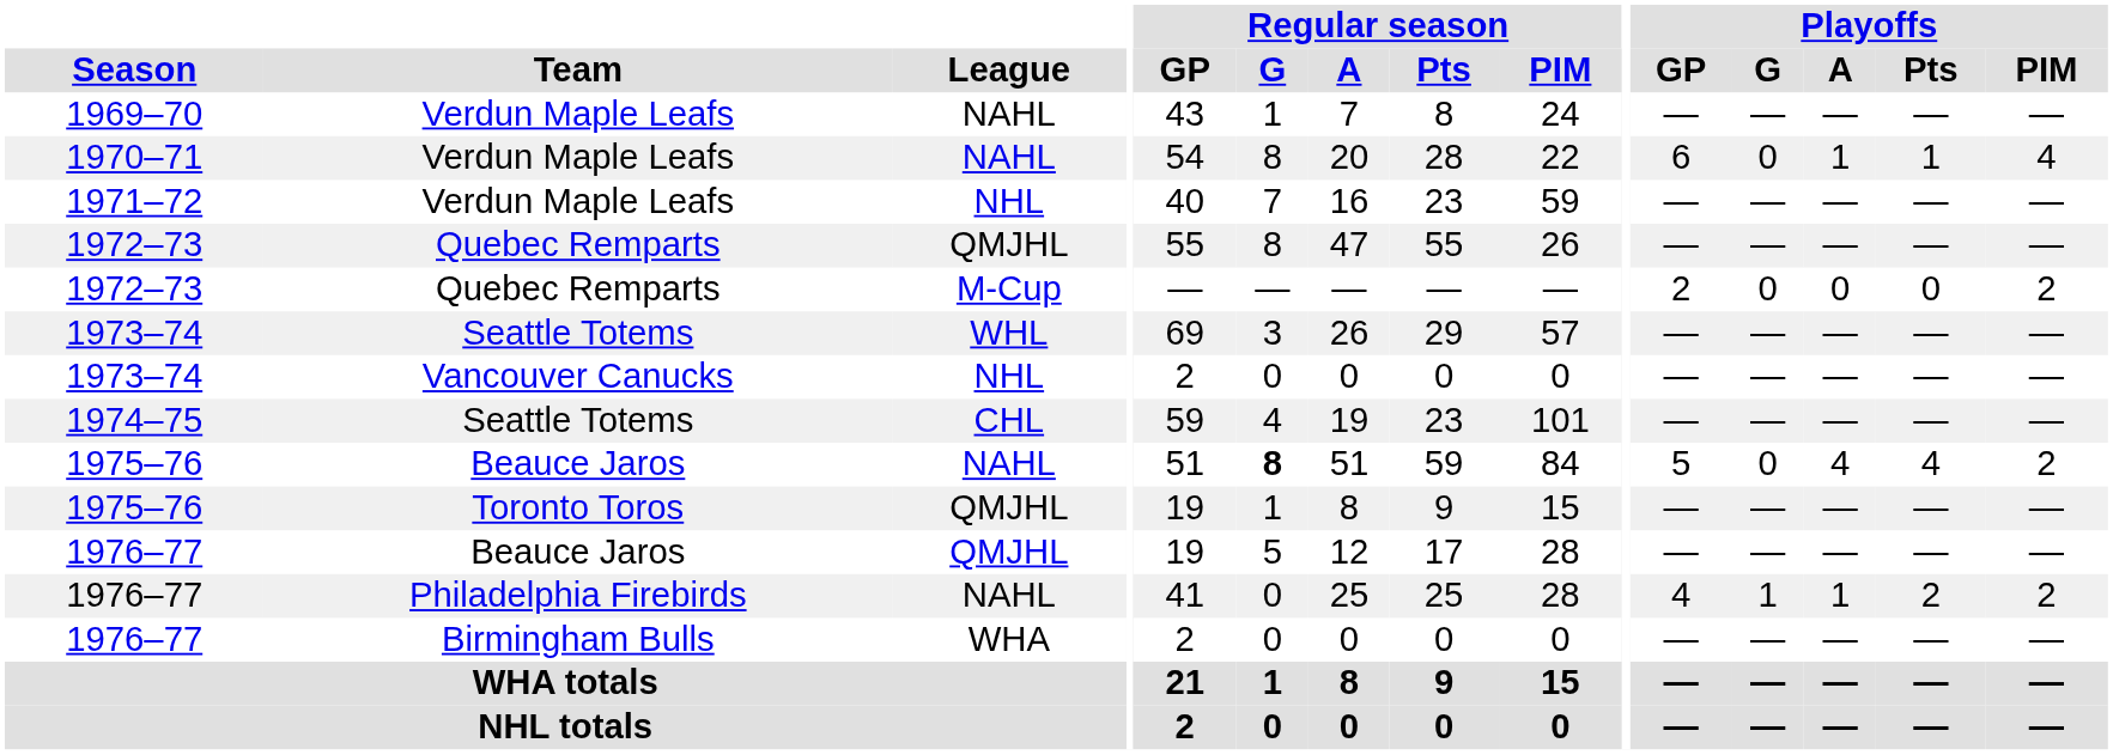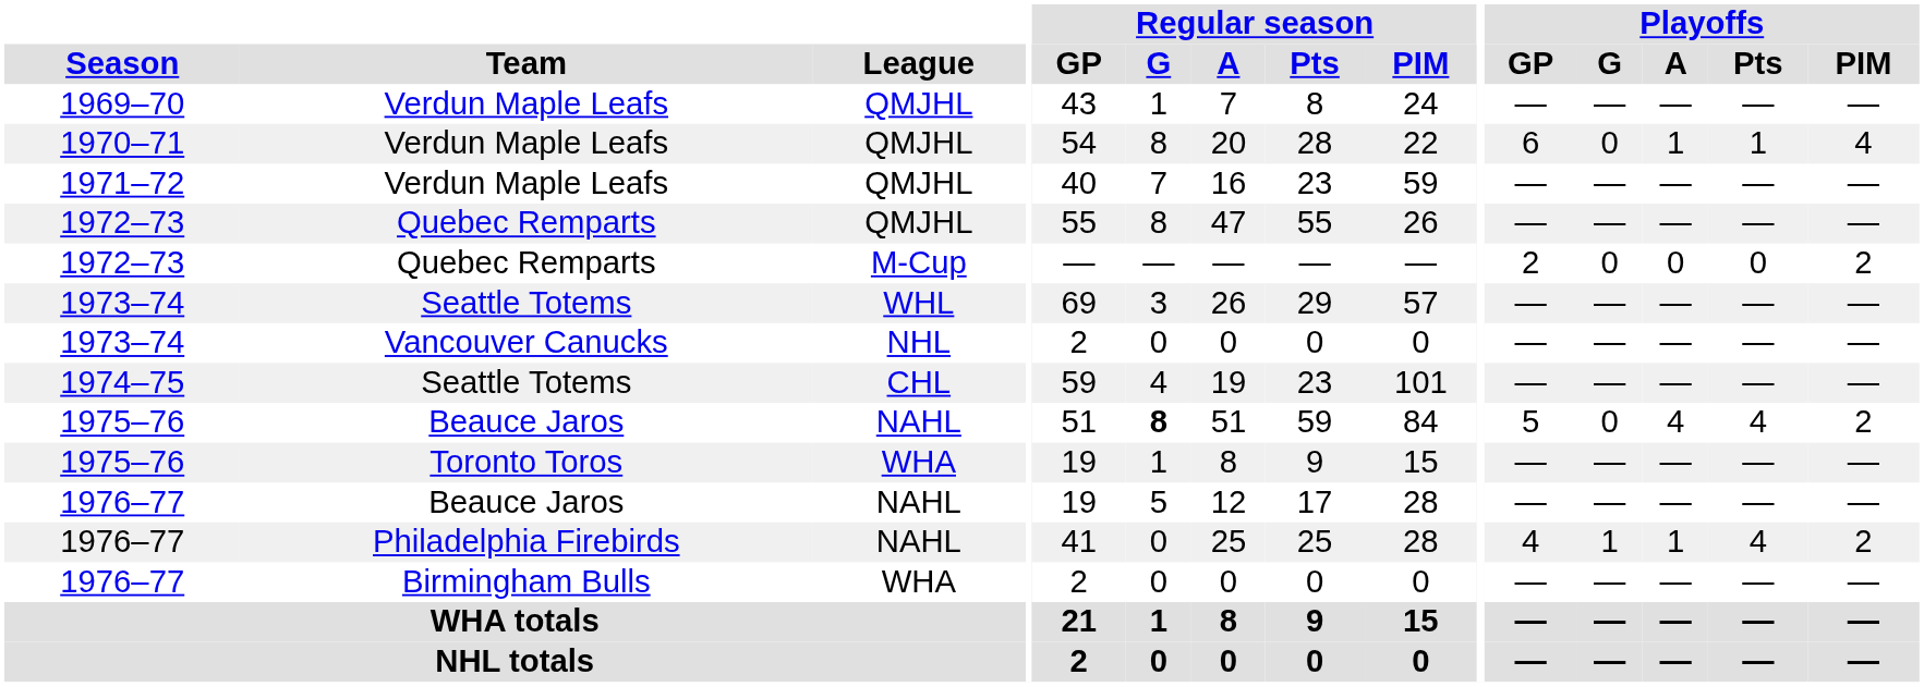1969–70 | League: NAHL -> QMJHL
1970–71 | League: NAHL -> QMJHL
1971–72 | League: NHL -> QMJHL
1975–76 / Toronto Toros | League: QMJHL -> WHA
1976–77 / Beauce Jaros | League: QMJHL -> NAHL
1976–77 / Philadelphia Firebirds | Playoffs / Pts: 2 -> 4
